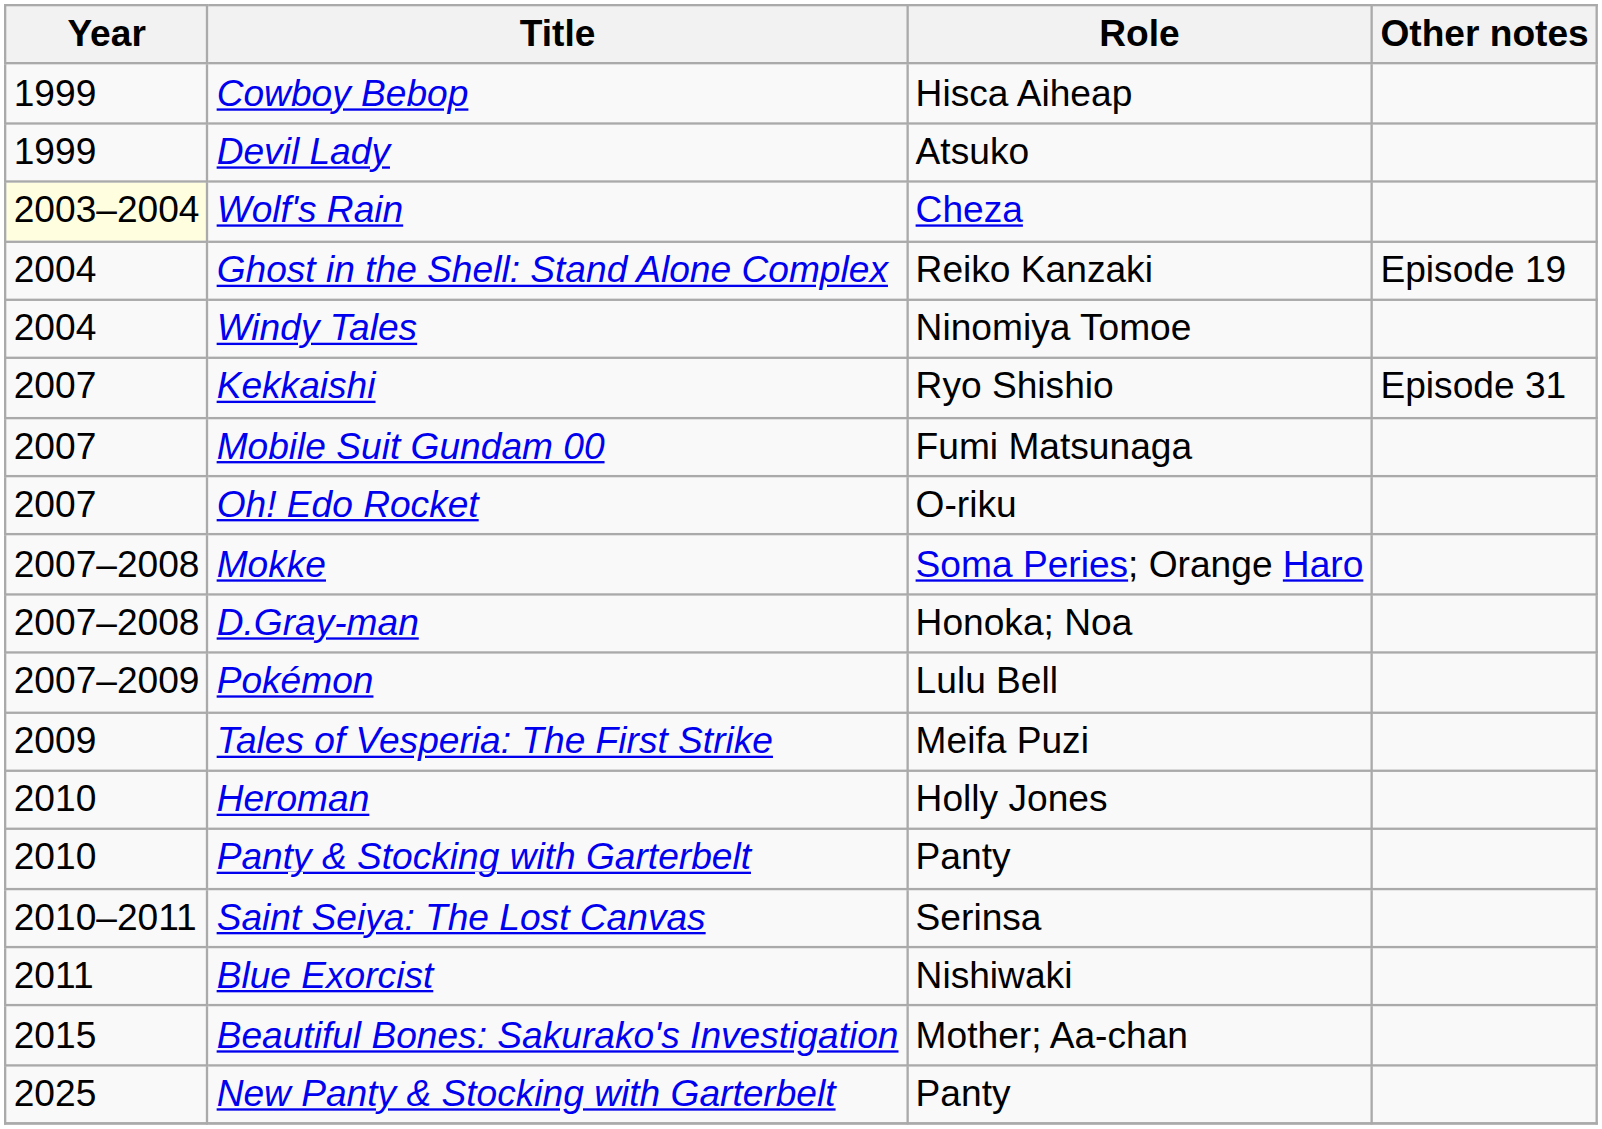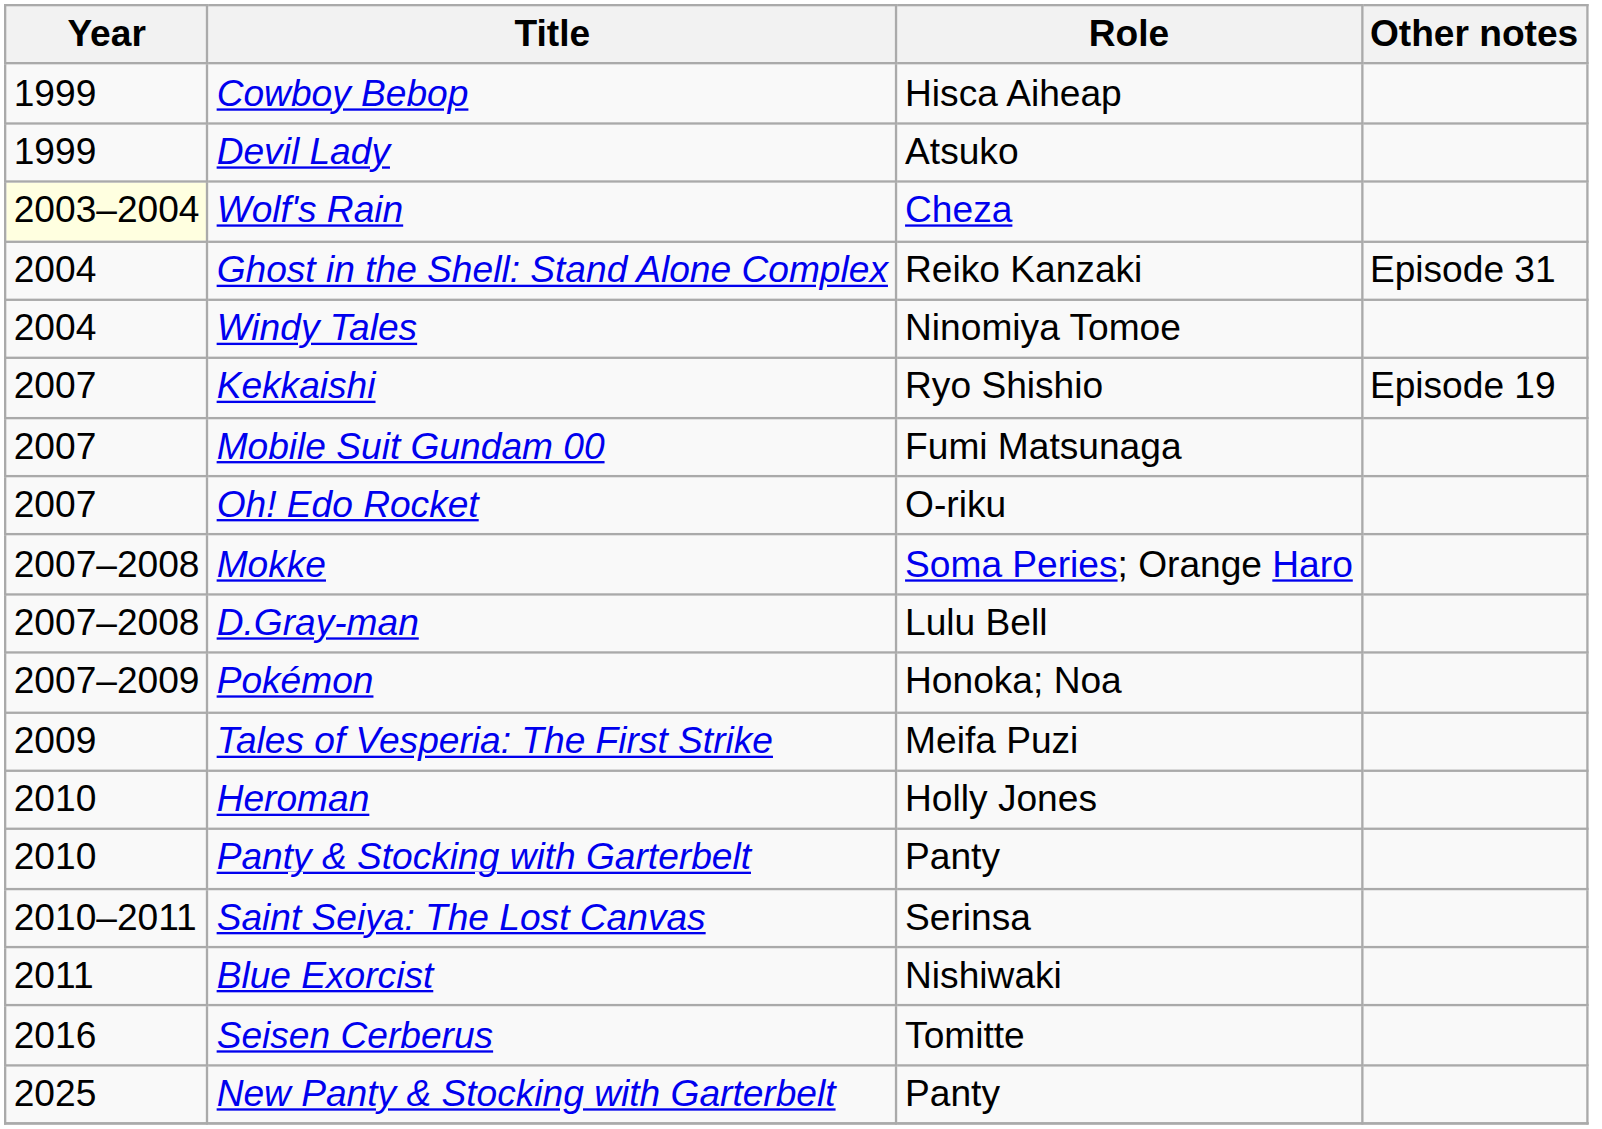Ghost in the Shell: Stand Alone Complex | Other notes: Episode 19 -> Episode 31
Kekkaishi | Other notes: Episode 31 -> Episode 19
D.Gray-man | Role: Honoka; Noa -> Lulu Bell
Pokémon | Role: Lulu Bell -> Honoka; Noa
- row: 2015 | Beautiful Bones: Sakurako's Investigation | Mother; Aa-chan
+ row: 2016 | Seisen Cerberus | Tomitte
